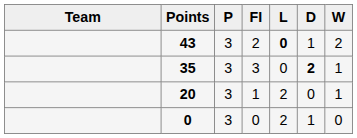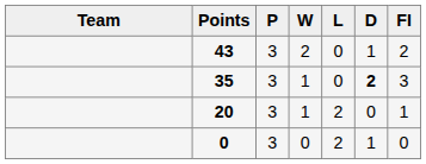columns swapped: W <-> FI
43 | L: bold -> normal
